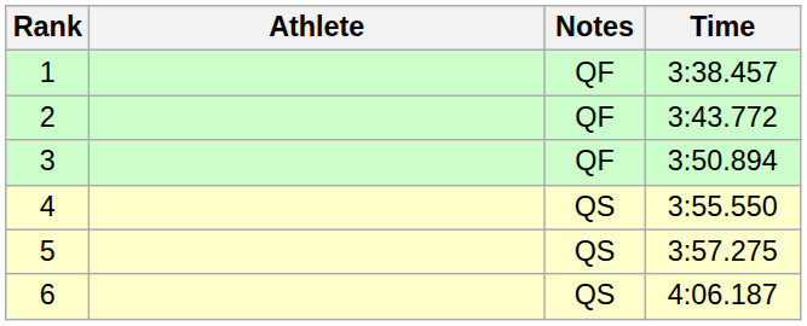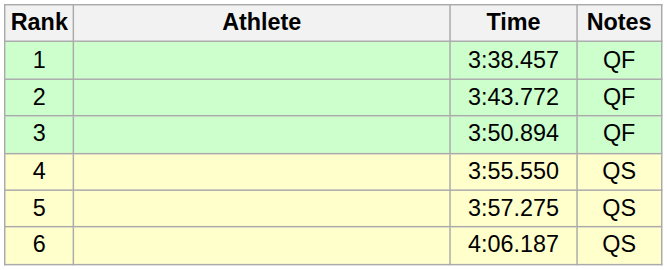columns swapped: Time <-> Notes
